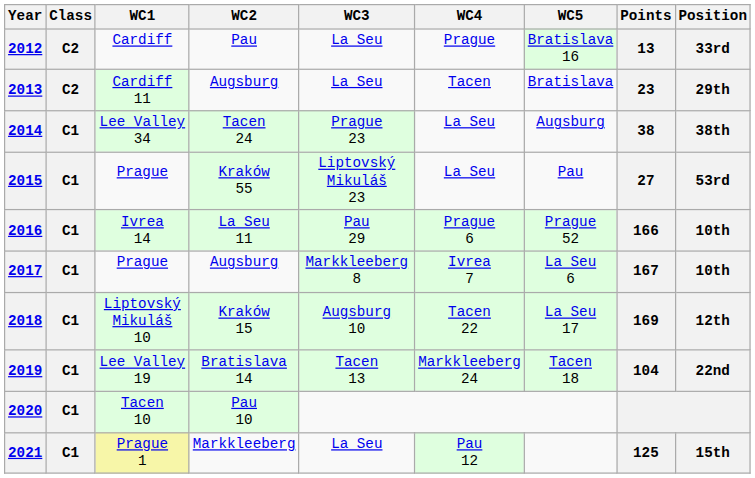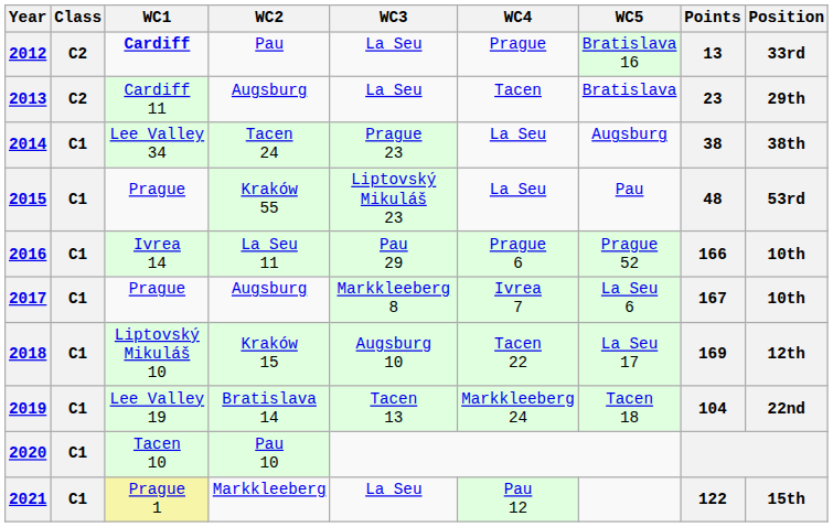2012 | WC1: normal -> bold
2015 | Points: 27 -> 48
2021 | Points: 125 -> 122
